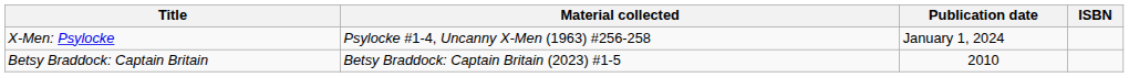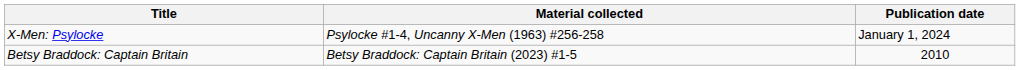- column: ISBN
